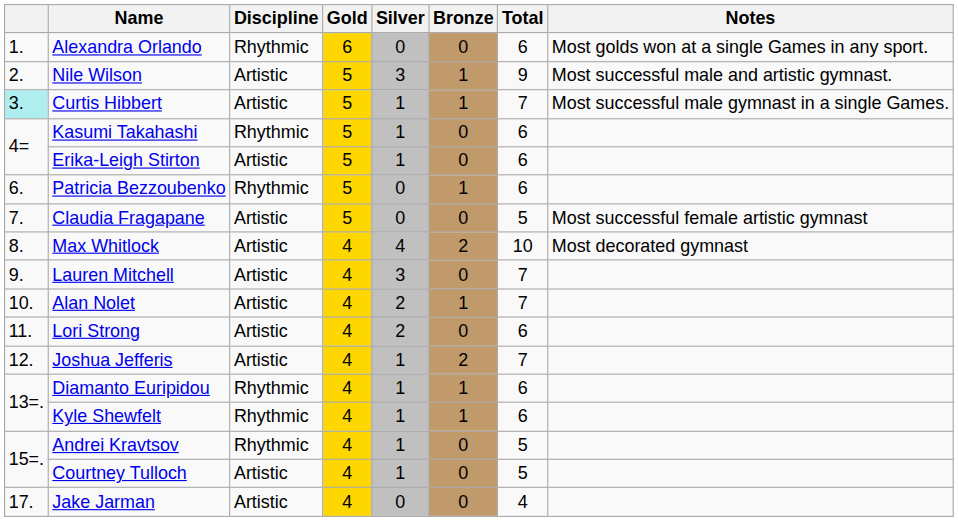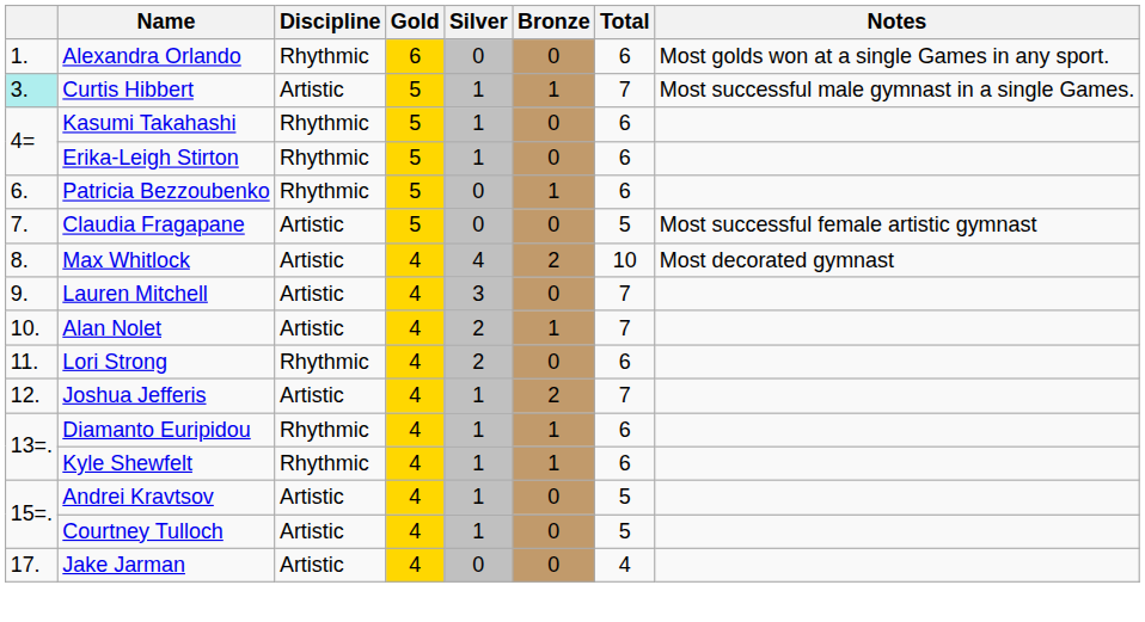- row: 2. | Nile Wilson | Artistic | 5 | 3 | 1 | 9 | Most successful male and artistic gymnast.
Erika-Leigh Stirton | Discipline: Artistic -> Rhythmic
Lori Strong | Discipline: Artistic -> Rhythmic
Andrei Kravtsov | Discipline: Rhythmic -> Artistic
